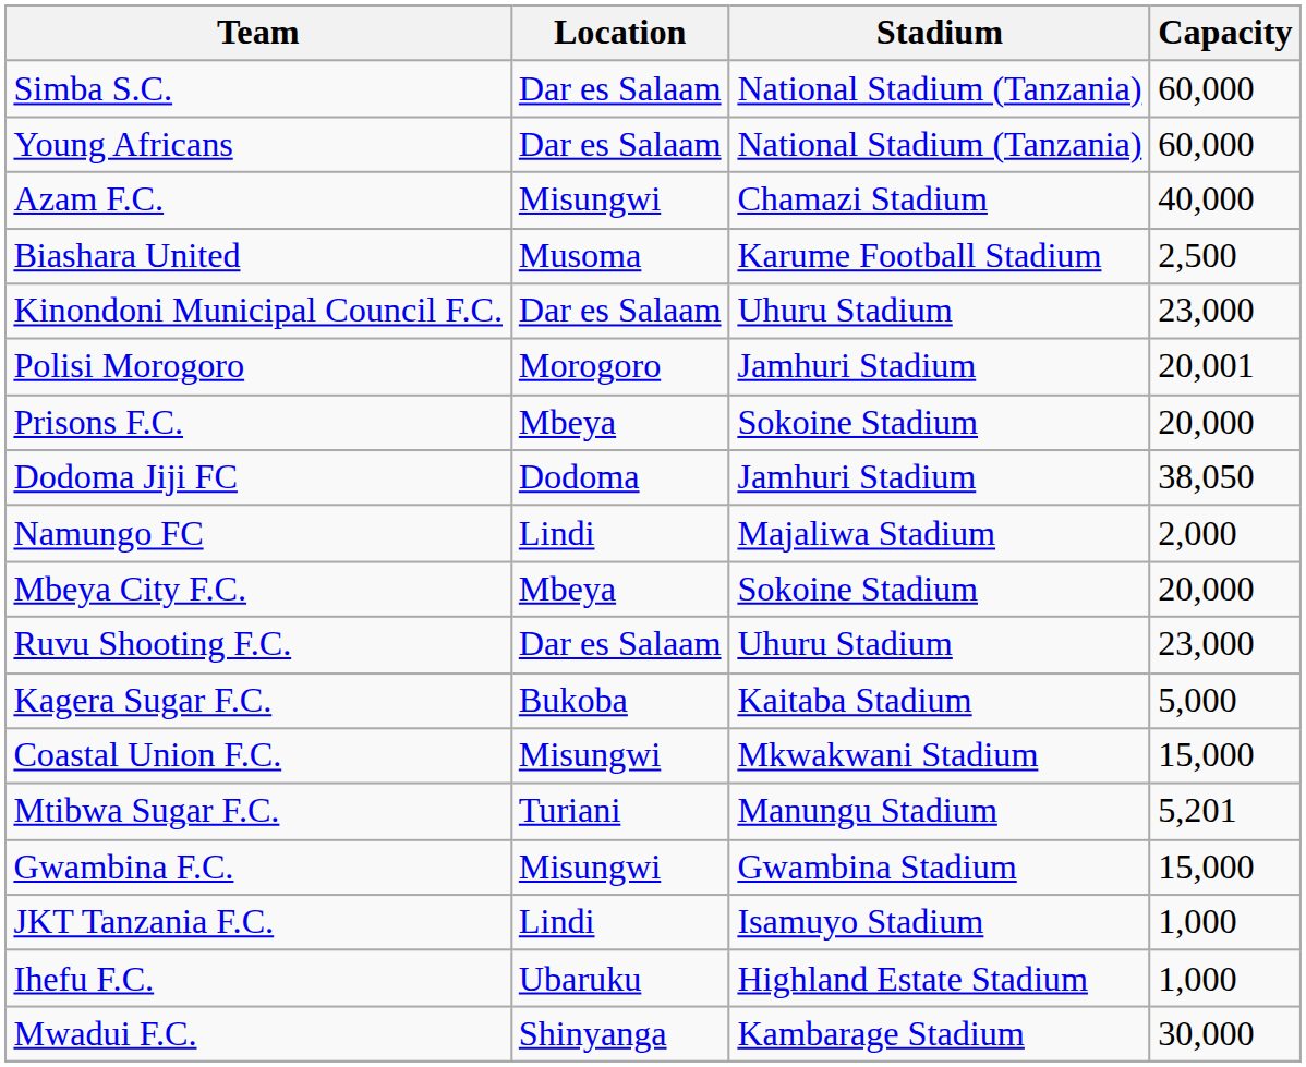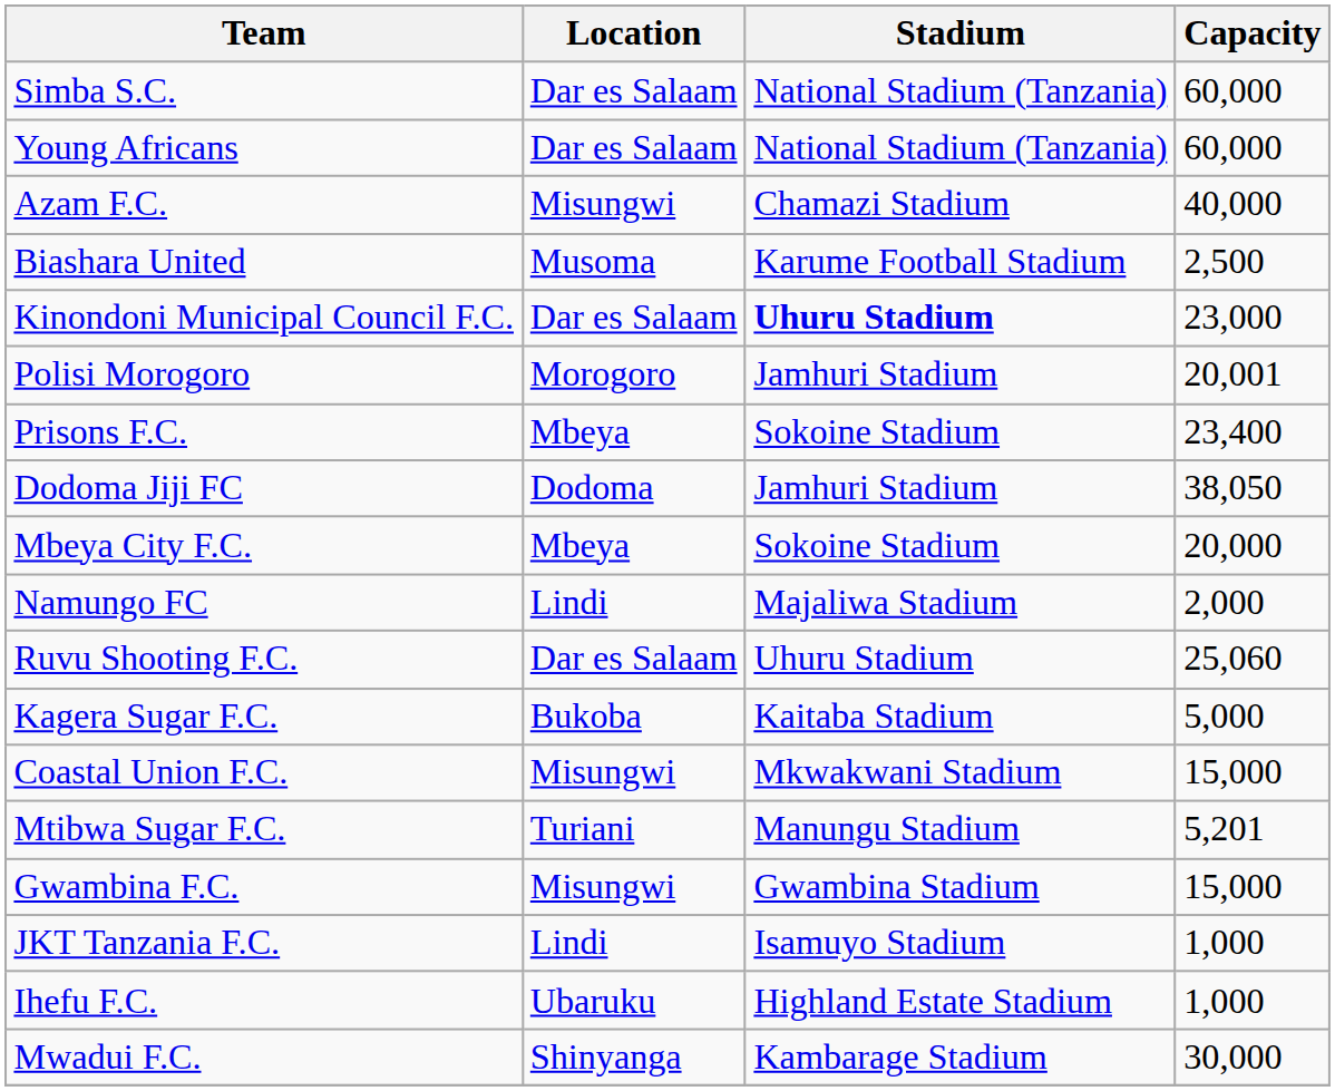Kinondoni Municipal Council F.C. | Stadium: normal -> bold
Prisons F.C. | Capacity: 20,000 -> 23,400
rows swapped: Namungo FC <-> Mbeya City F.C.
Ruvu Shooting F.C. | Capacity: 23,000 -> 25,060
